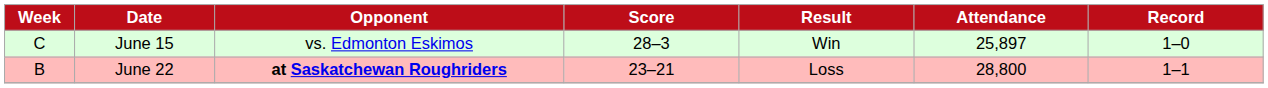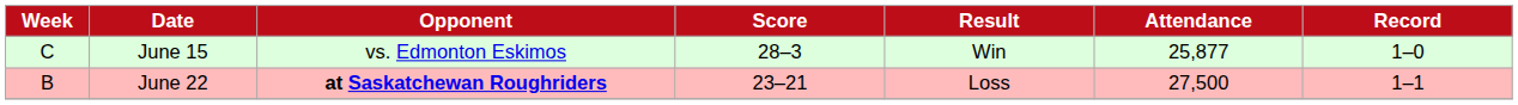June 15 | Attendance: 25,897 -> 25,877
June 22 | Attendance: 28,800 -> 27,500
